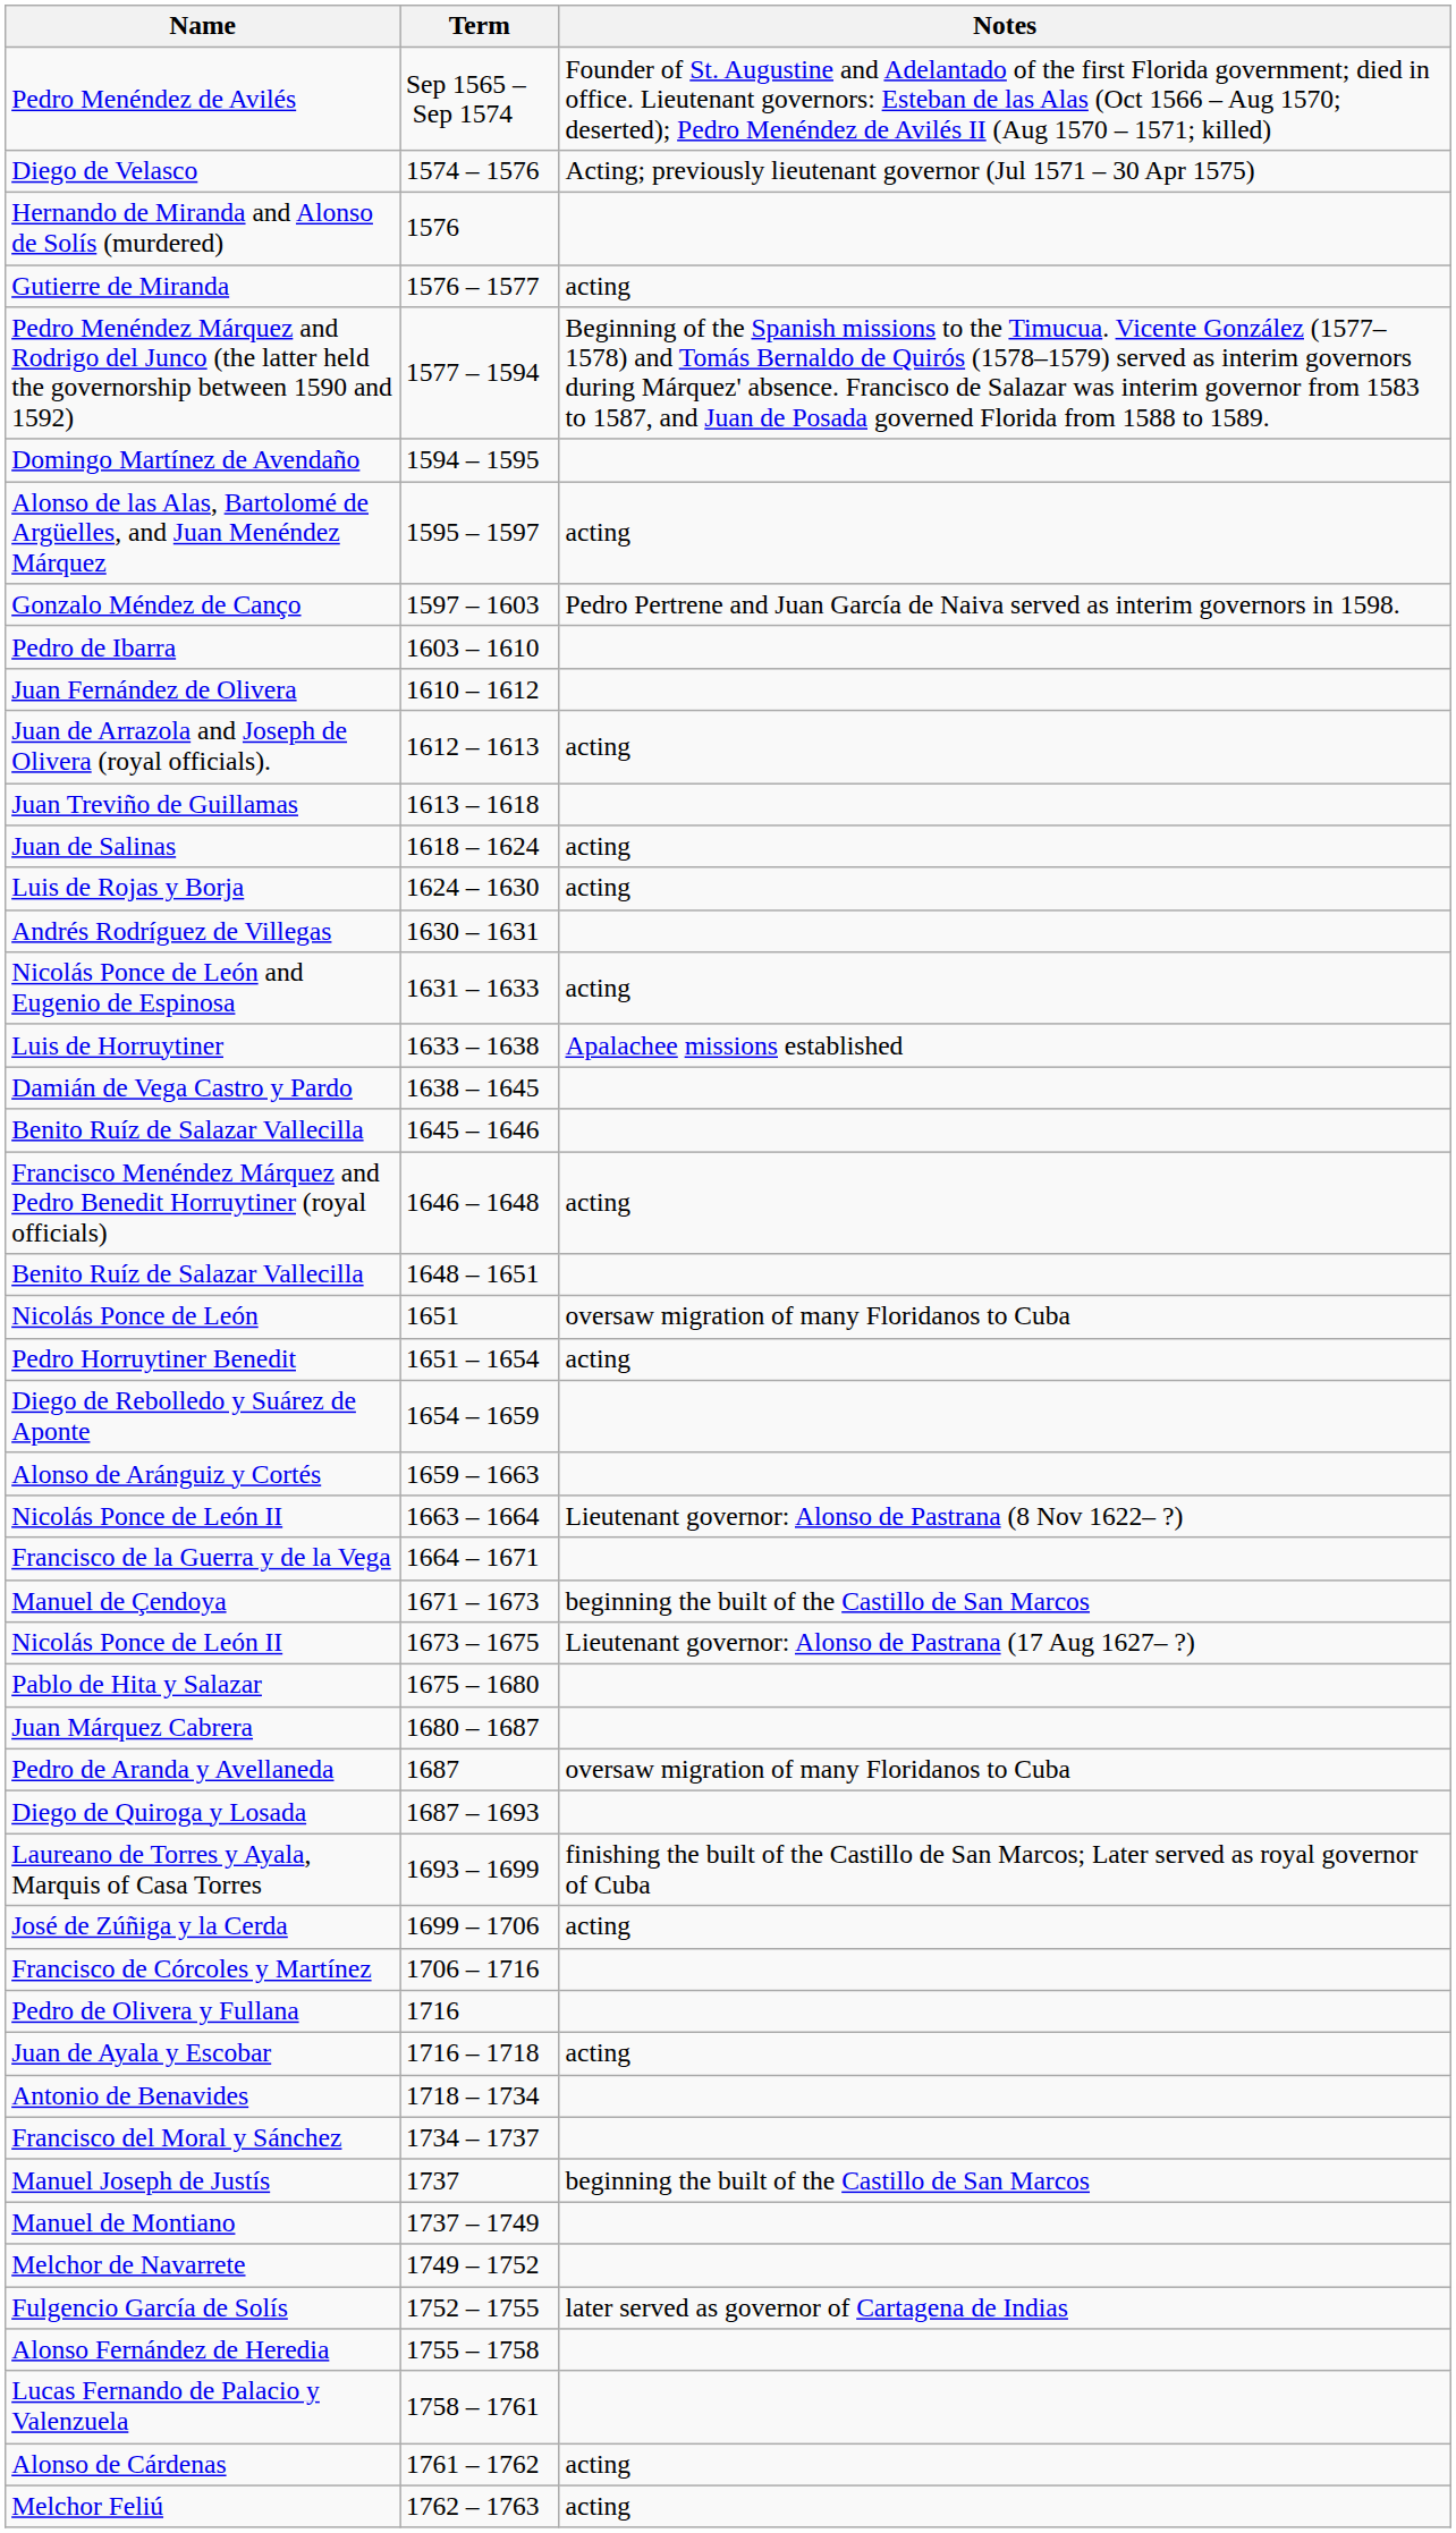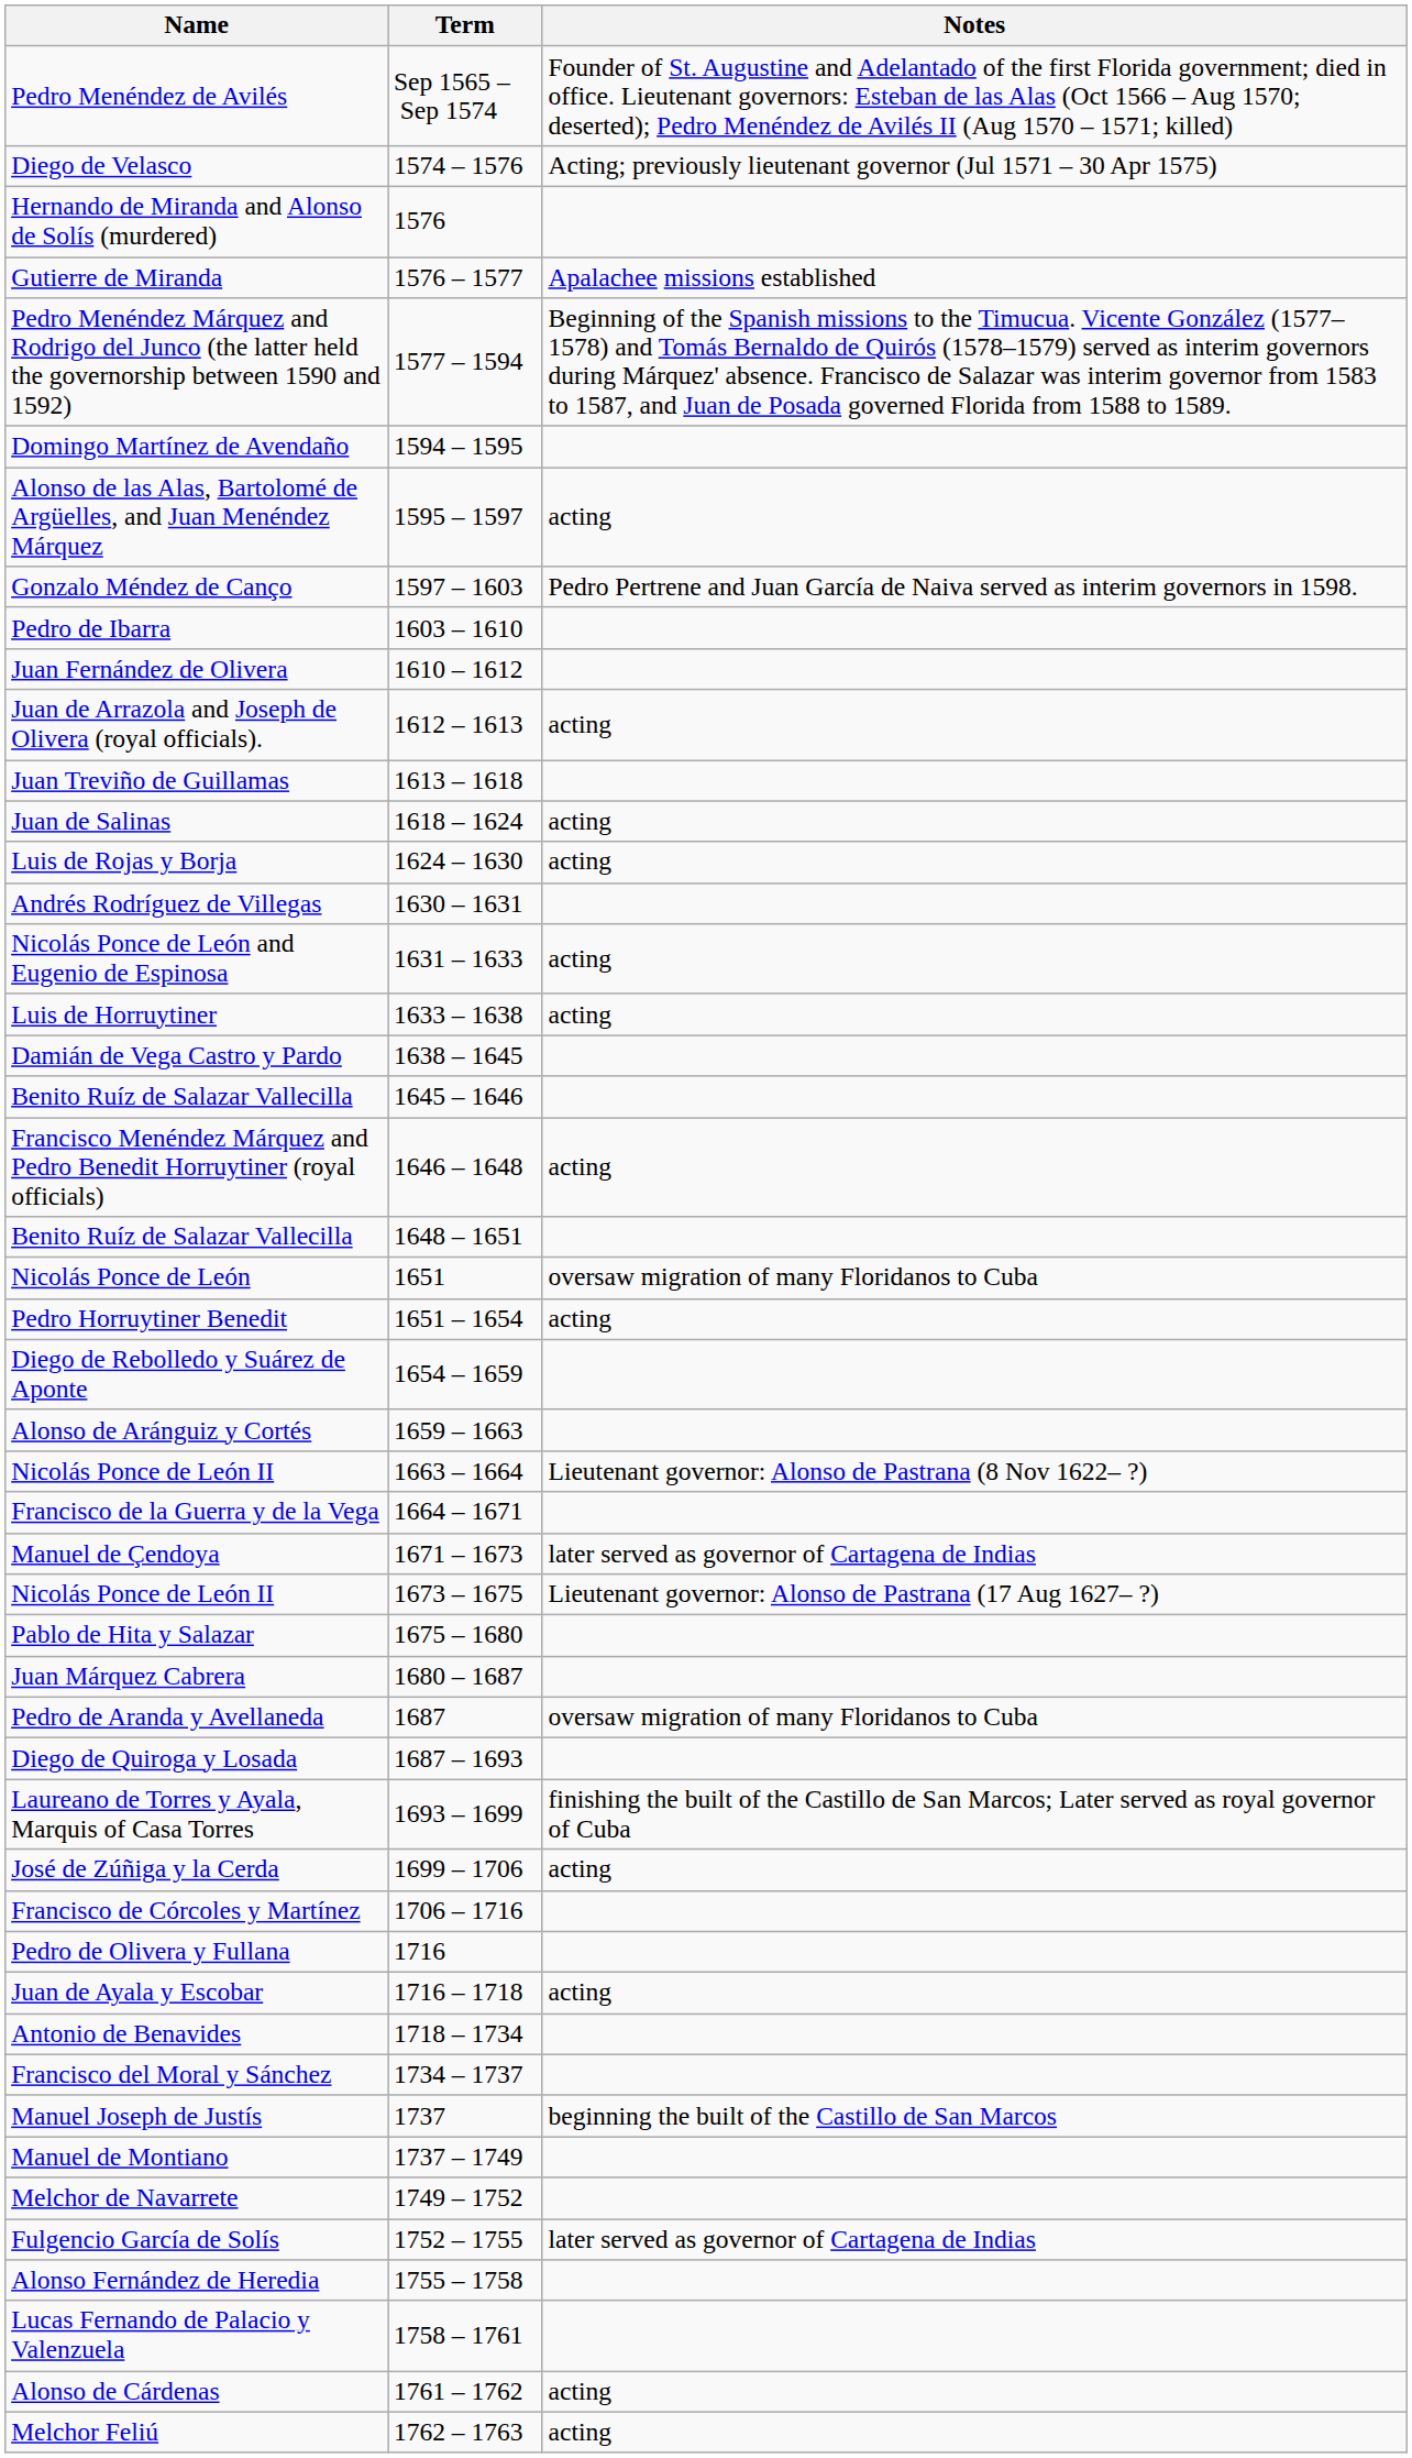Gutierre de Miranda | Notes: acting -> Apalachee missions established
Luis de Horruytiner | Notes: Apalachee missions established -> acting
Manuel de Çendoya | Notes: beginning the built of the Castillo de San Marcos -> later served as governor of Cartagena de Indias
